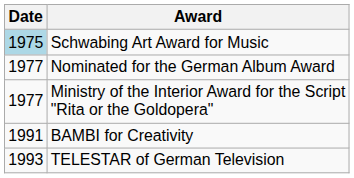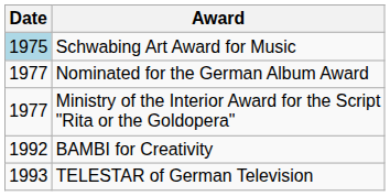BAMBI for Creativity | Date: 1991 -> 1992
